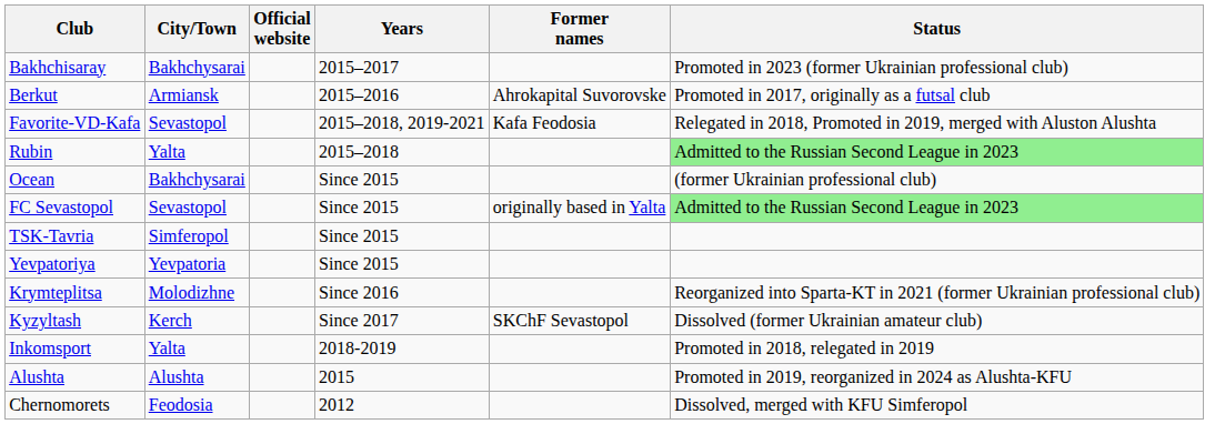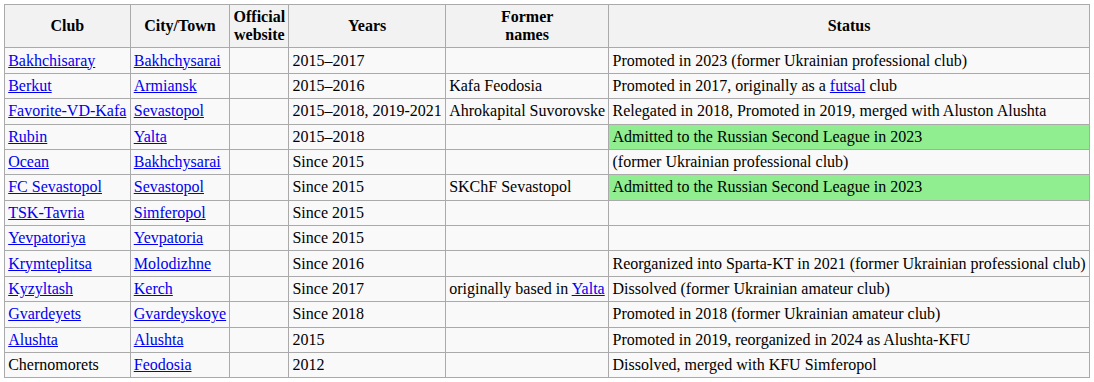Berkut | Former names: Ahrokapital Suvorovske -> Kafa Feodosia
Favorite-VD-Kafa | Former names: Kafa Feodosia -> Ahrokapital Suvorovske
FC Sevastopol | Former names: originally based in Yalta -> SKChF Sevastopol
Kyzyltash | Former names: SKChF Sevastopol -> originally based in Yalta
+ row: Gvardeyets | Gvardeyskoye | Since 2018 | Promoted in 2018 (former Ukrainian amateur club)
- row: Inkomsport | Yalta | 2018-2019 | Promoted in 2018, relegated in 2019
